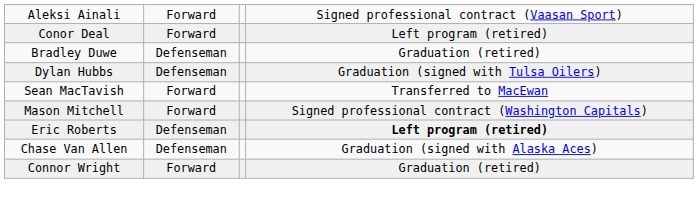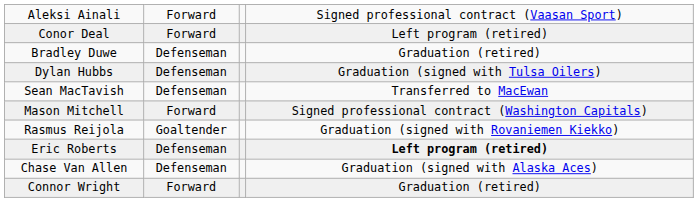Sean MacTavish | column 2: Forward -> Defenseman
+ row: Rasmus Reijola | Goaltender | Graduation (signed with Rovaniemen Kiekko)
